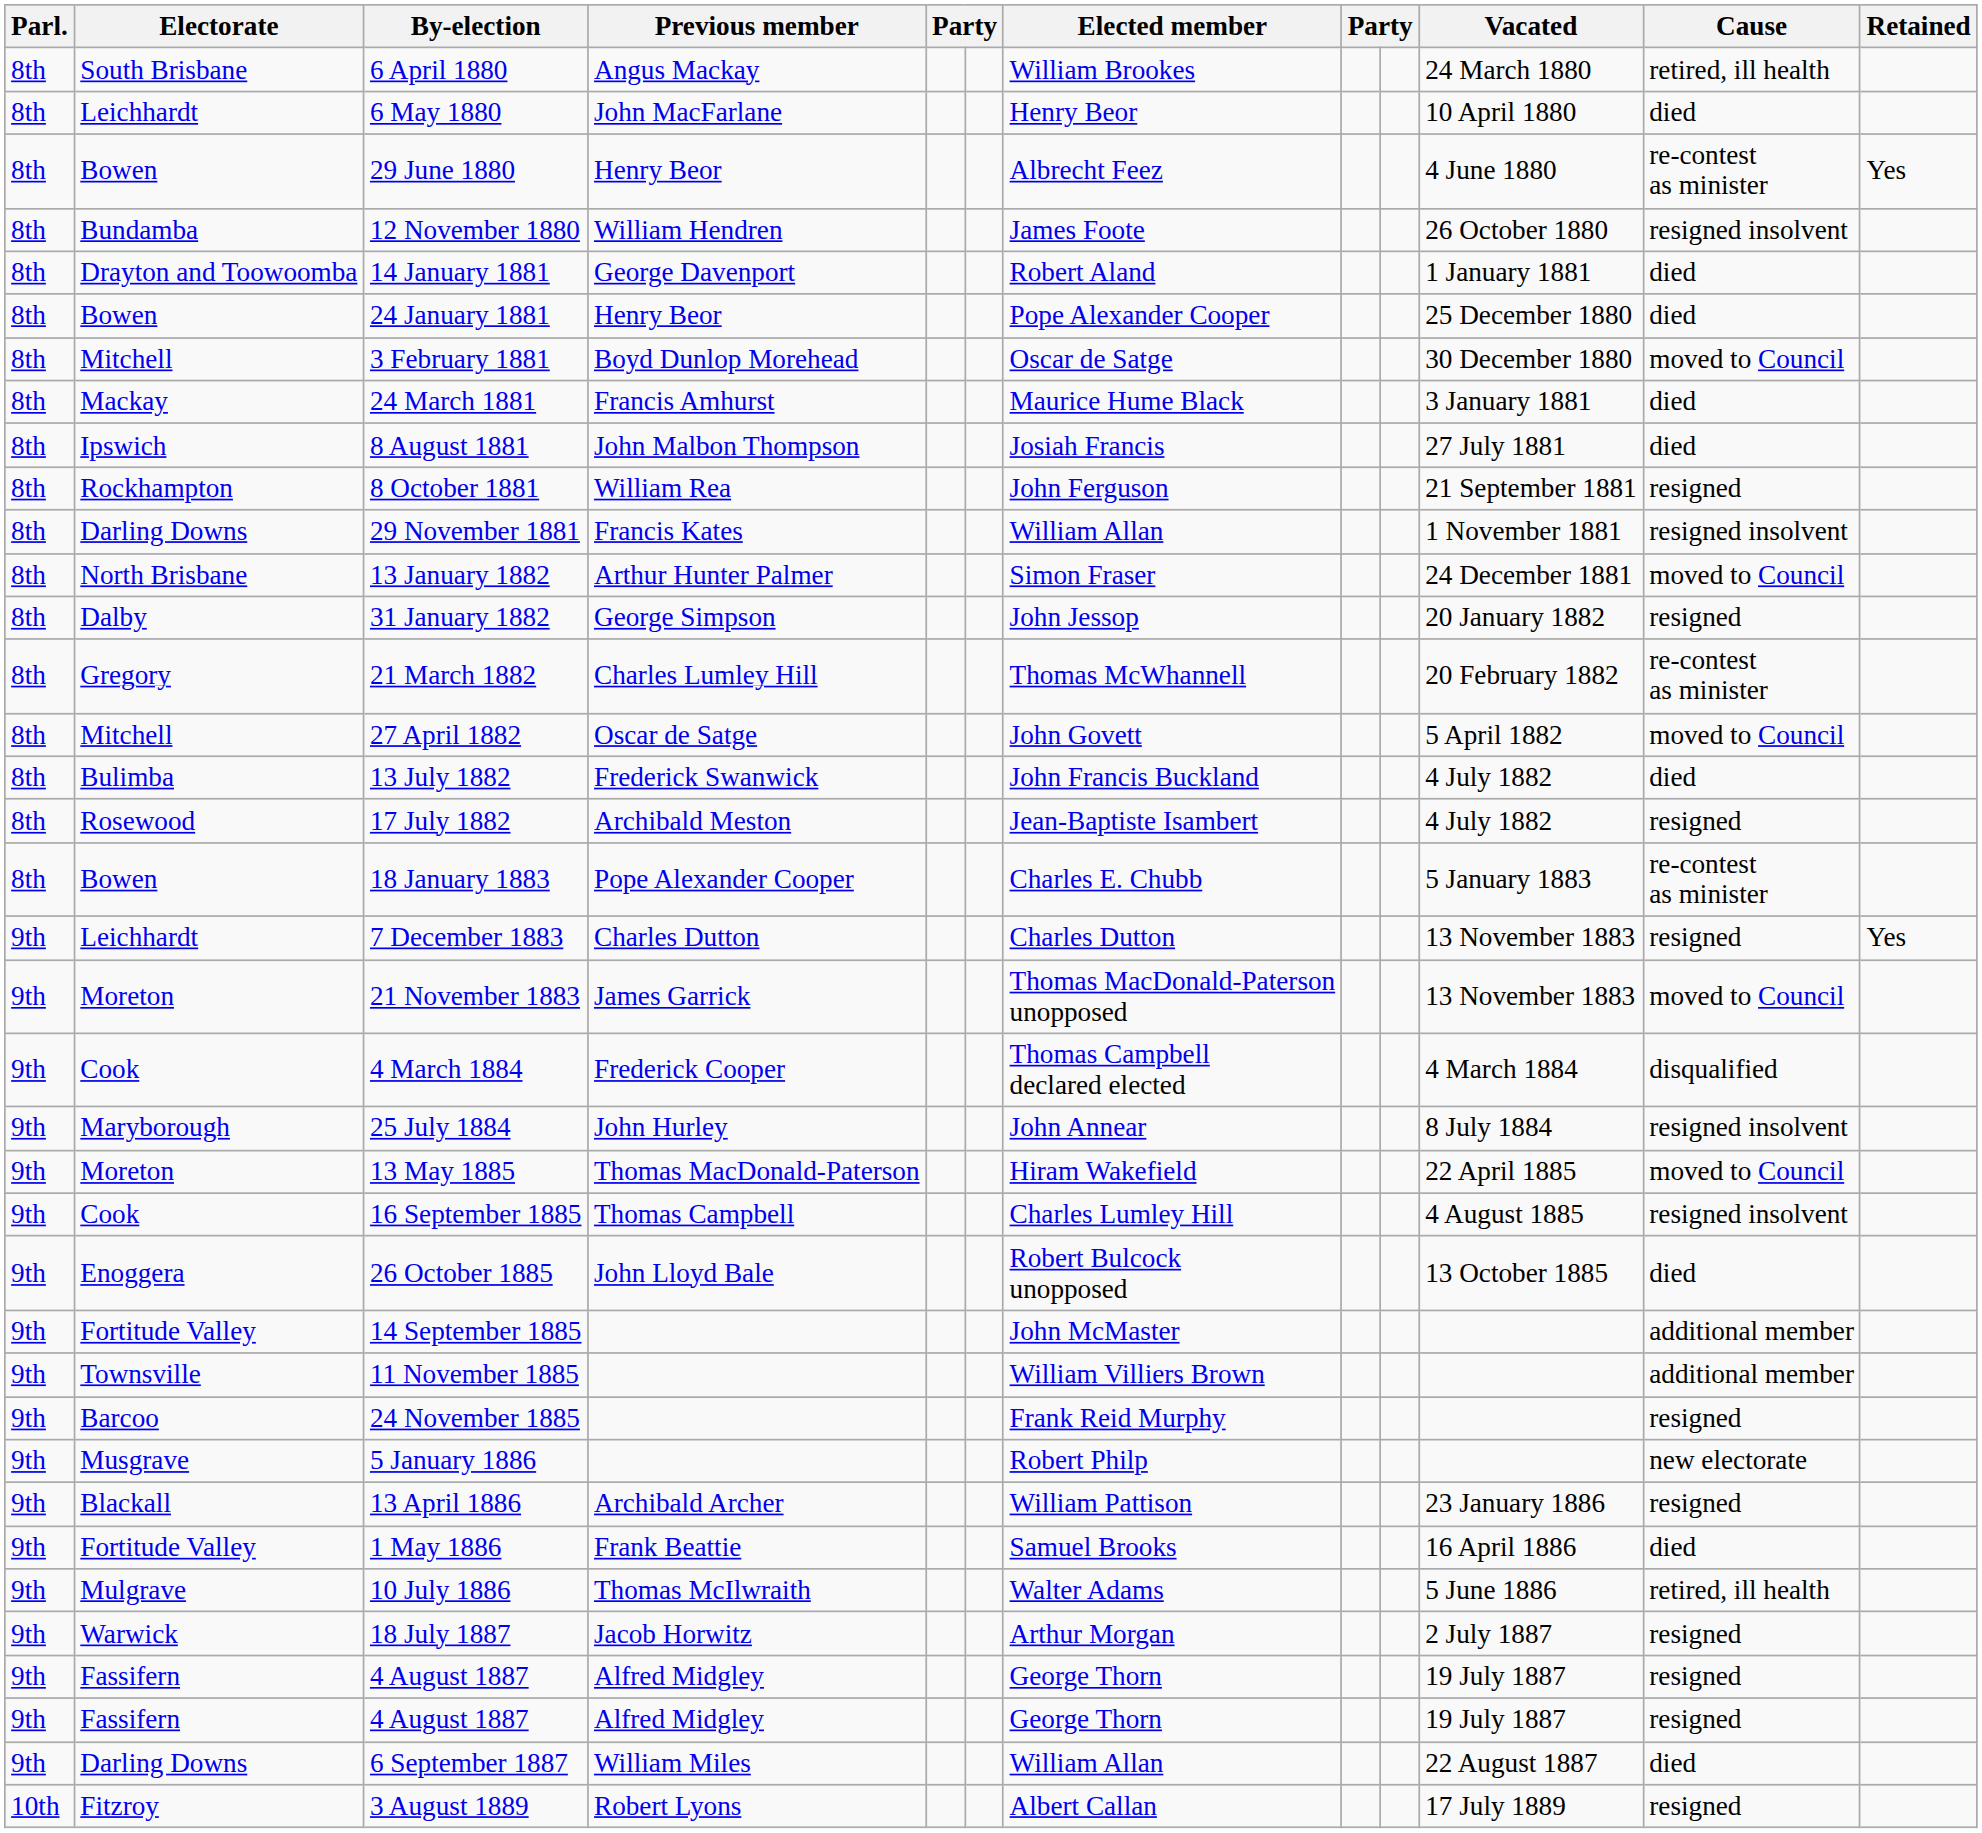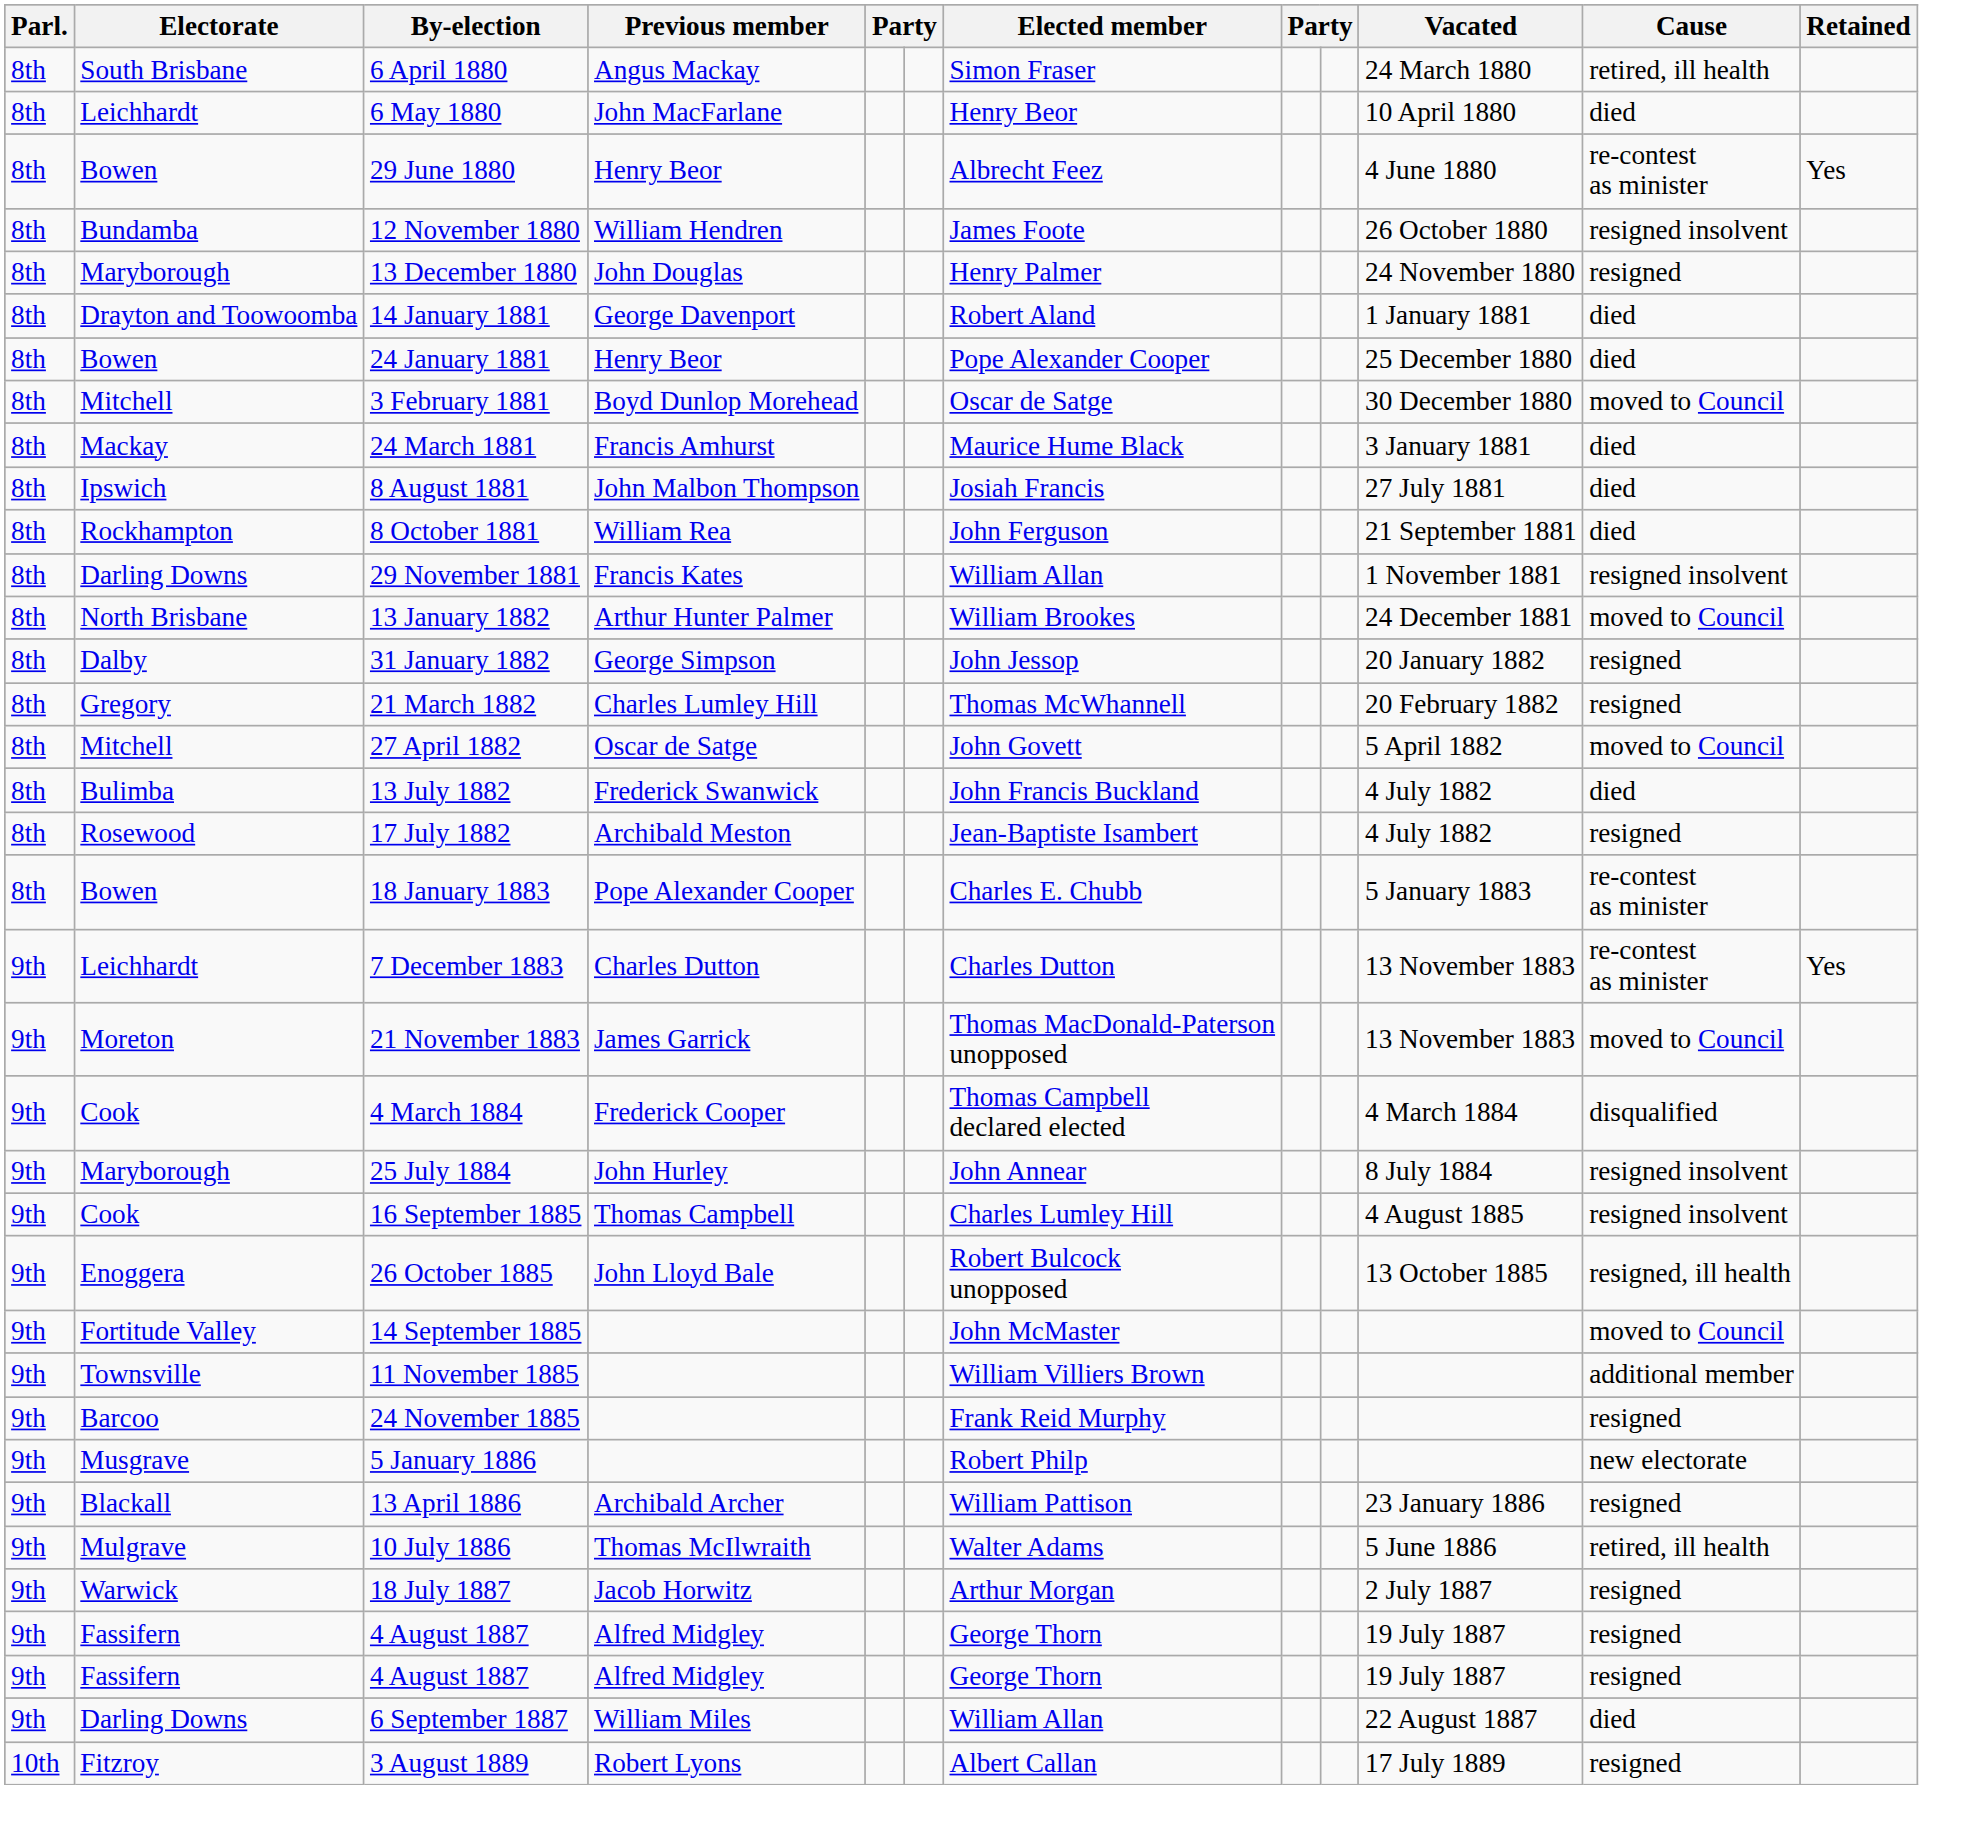6 April 1880 | Elected member: William Brookes -> Simon Fraser
+ row: 8th | Maryborough | 13 December 1880 | John Douglas | Henry Palmer | 24 November 1880 | resigned
8 October 1881 | Cause: resigned -> died
13 January 1882 | Elected member: Simon Fraser -> William Brookes
21 March 1882 | Cause: re-contest as minister -> resigned
7 December 1883 | Cause: resigned -> re-contest as minister
- row: 9th | Moreton | 13 May 1885 | Thomas MacDonald-Paterson | Hiram Wakefield | 22 April 1885 | moved to Council
26 October 1885 | Cause: died -> resigned, ill health
14 September 1885 | Cause: additional member -> moved to Council
- row: 9th | Fortitude Valley | 1 May 1886 | Frank Beattie | Samuel Brooks | 16 April 1886 | died
